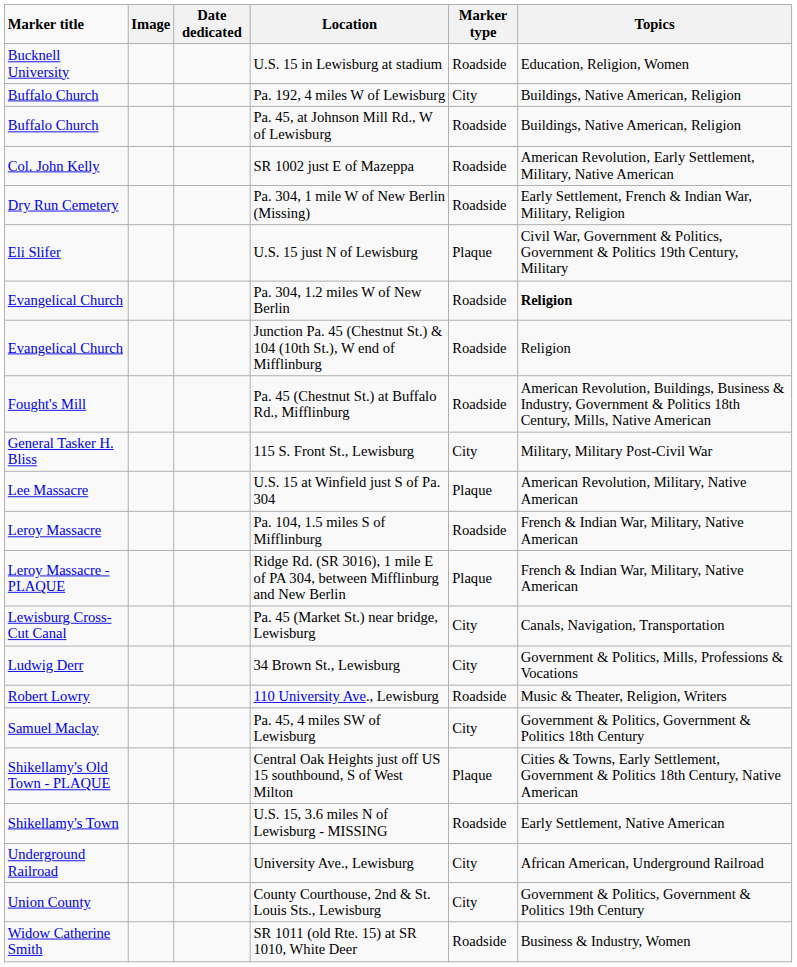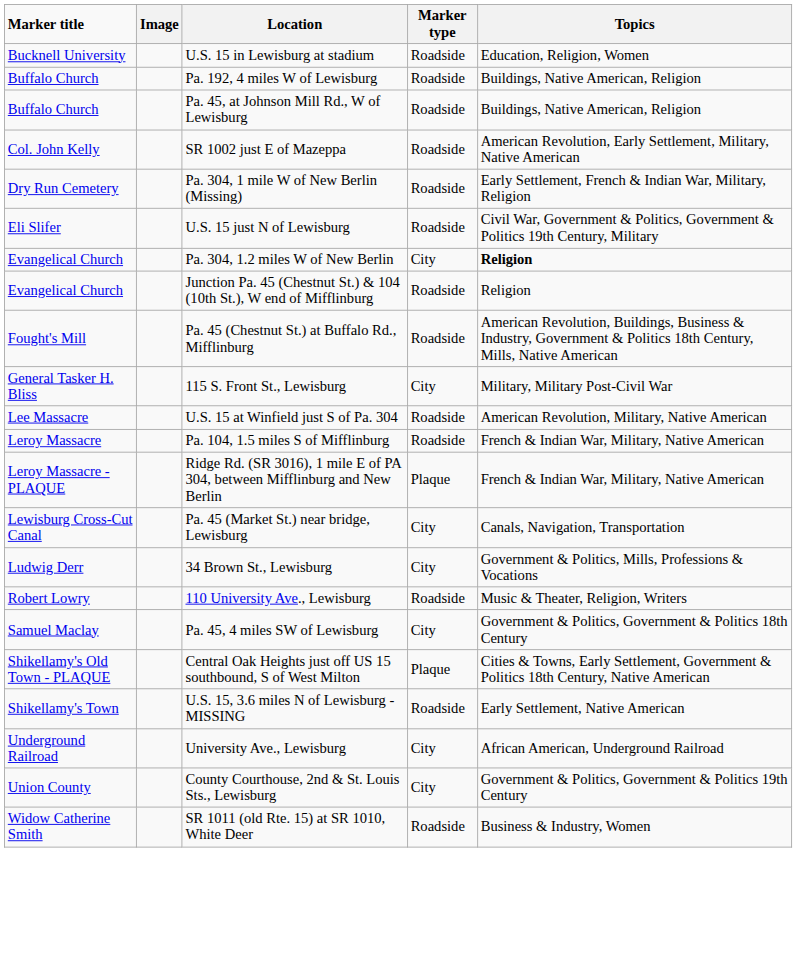- column: Date dedicated
Pa. 192, 4 miles W of Lewisburg | Marker type: City -> Roadside
U.S. 15 just N of Lewisburg | Marker type: Plaque -> Roadside
Pa. 304, 1.2 miles W of New Berlin | Marker type: Roadside -> City
U.S. 15 at Winfield just S of Pa. 304 | Marker type: Plaque -> Roadside
